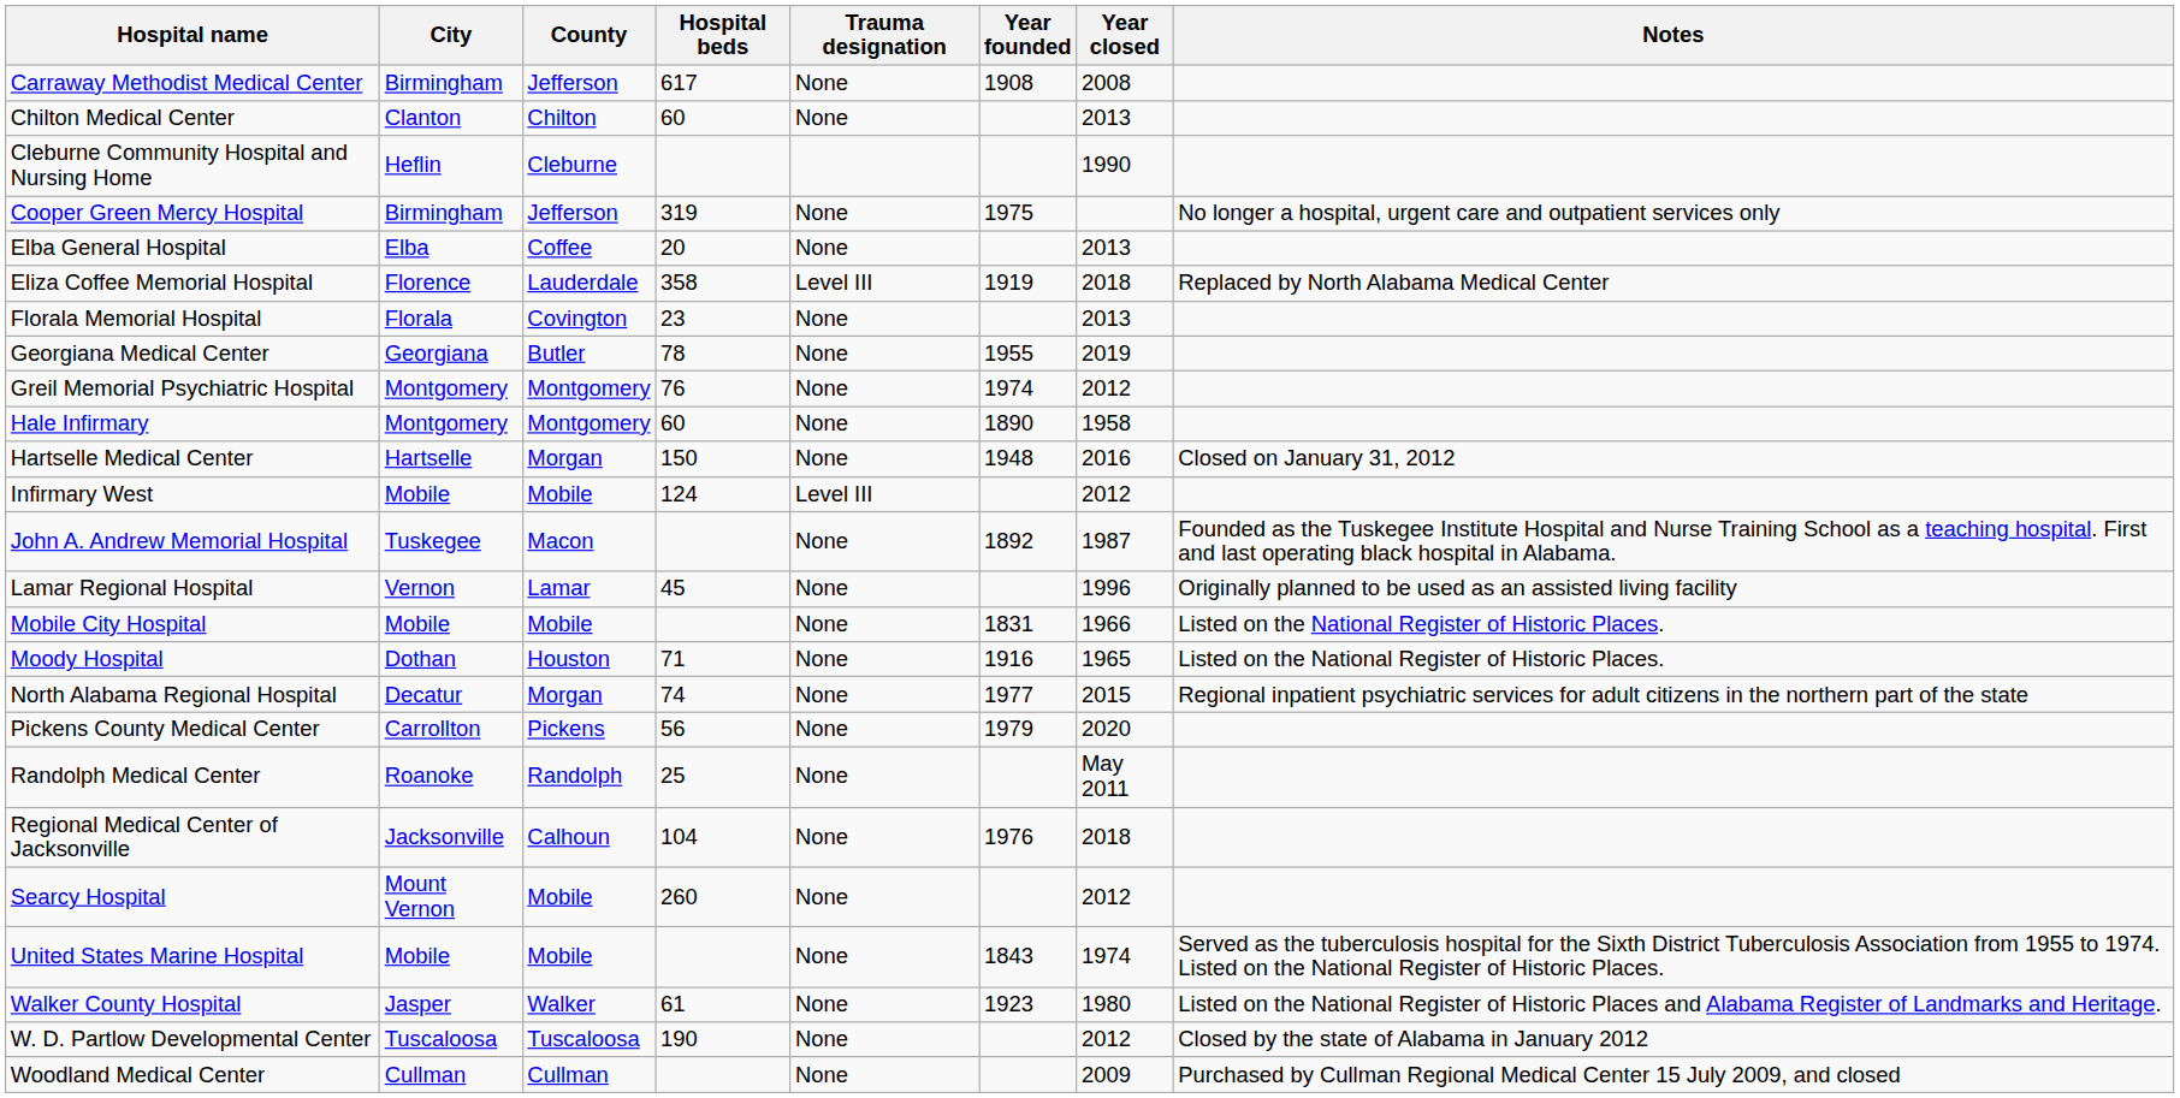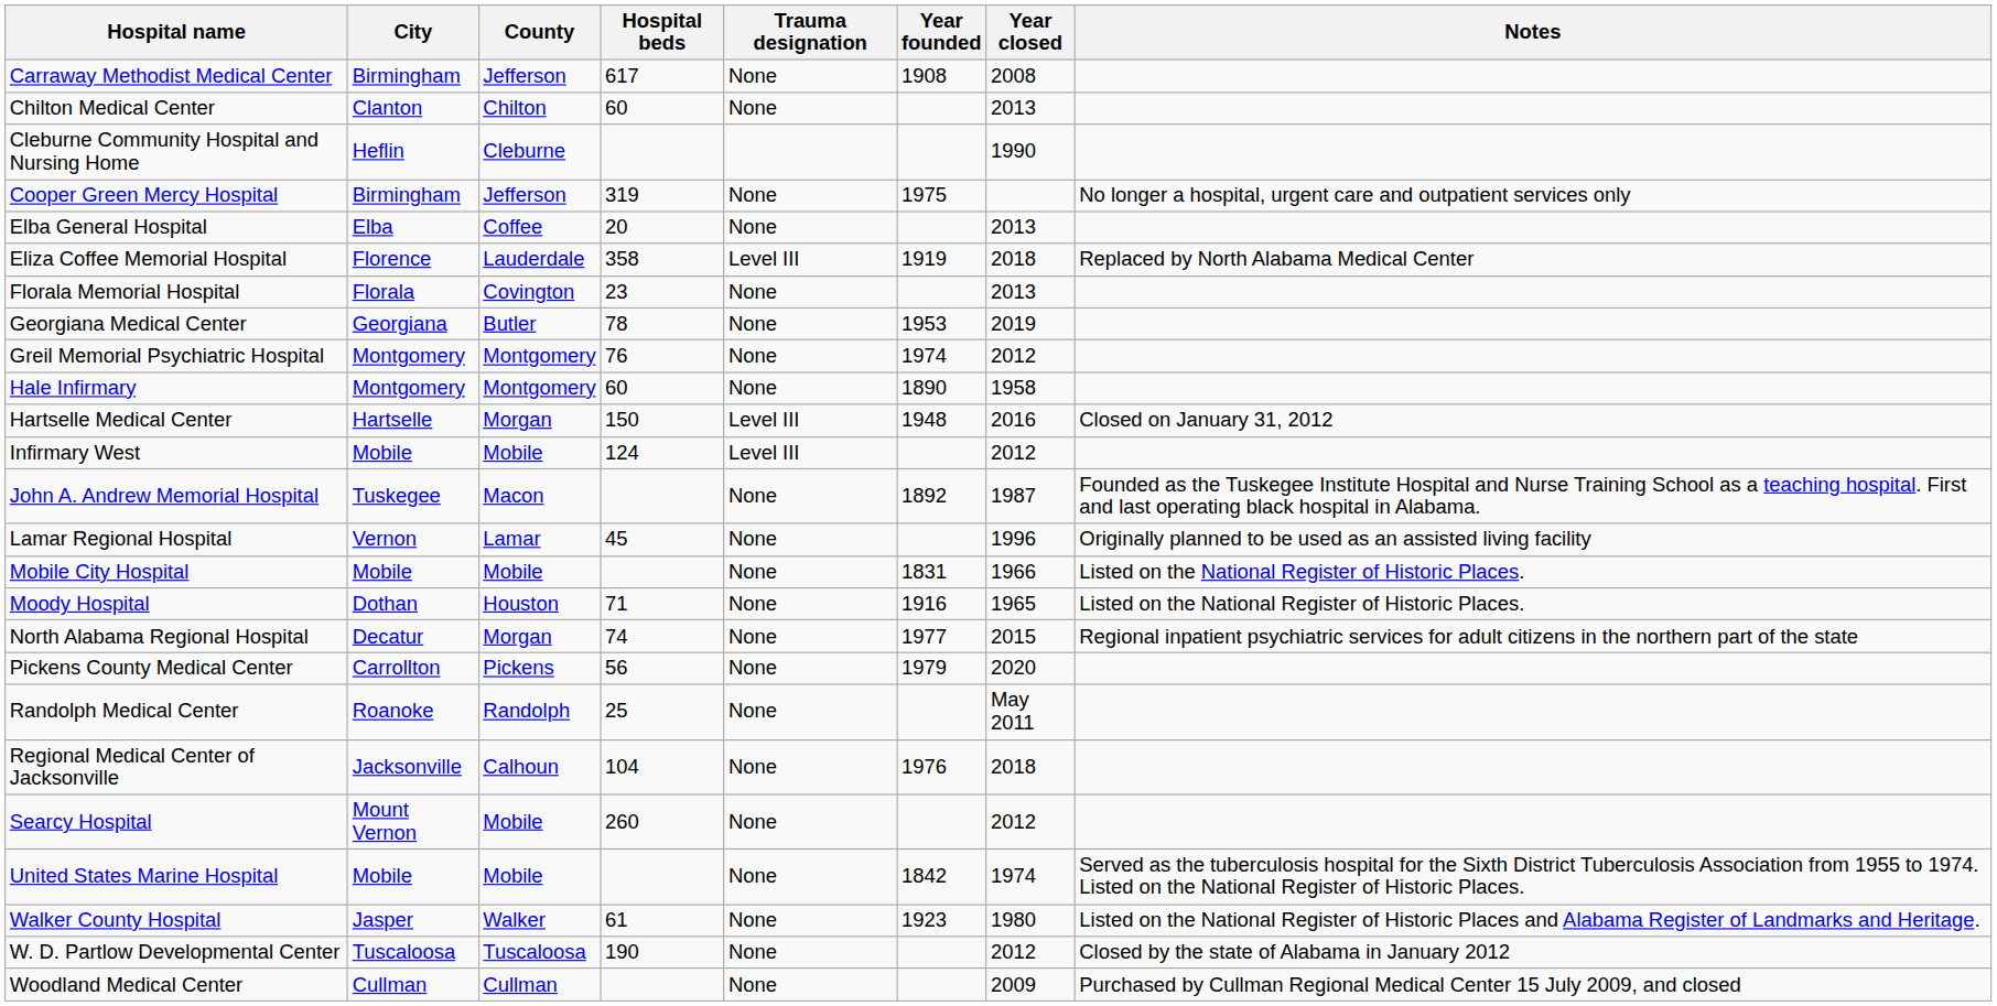Georgiana Medical Center | Year founded: 1955 -> 1953
Hartselle Medical Center | Trauma designation: None -> Level III
United States Marine Hospital | Year founded: 1843 -> 1842
